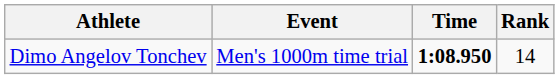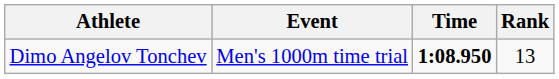Dimo Angelov Tonchev | Rank: 14 -> 13
